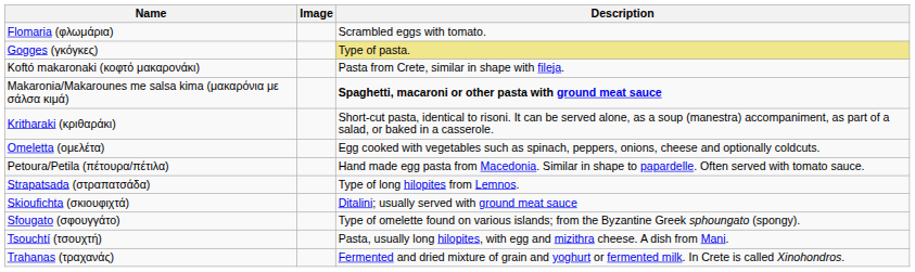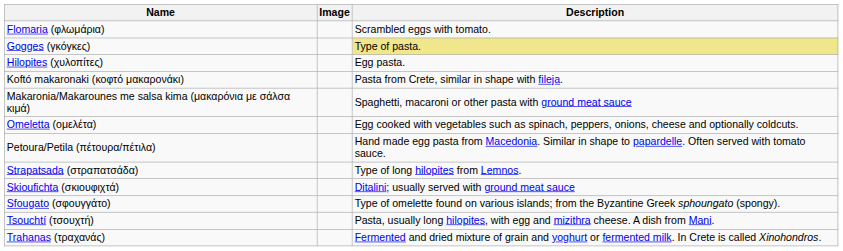+ row: Hilopites (χυλοπίτες) | Egg pasta.
Makaronia/Makarounes me salsa kima (μακαρόνια με σάλσα κιμά) | Description: bold -> normal
- row: Kritharaki (κριθαράκι) | Short-cut pasta, identical to risoni. It can be served alone, as a soup (manestra) accompaniment, as part of a salad, or baked in a casserole.
